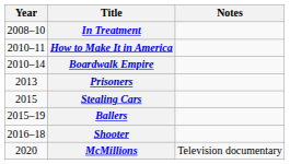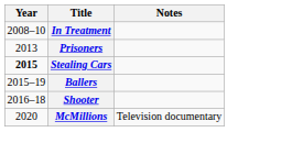- row: 2010–11 | How to Make It in America
- row: 2010–14 | Boardwalk Empire
Stealing Cars | Year: normal -> bold
